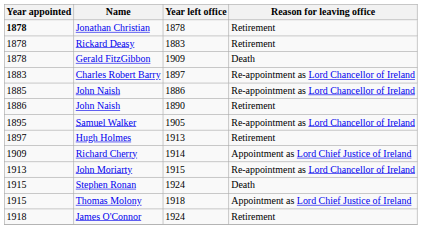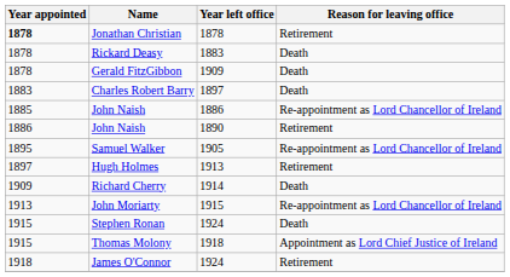Rickard Deasy | Reason for leaving office: Retirement -> Death
Charles Robert Barry | Reason for leaving office: Re-appointment as Lord Chancellor of Ireland -> Death
Richard Cherry | Reason for leaving office: Appointment as Lord Chief Justice of Ireland -> Death
